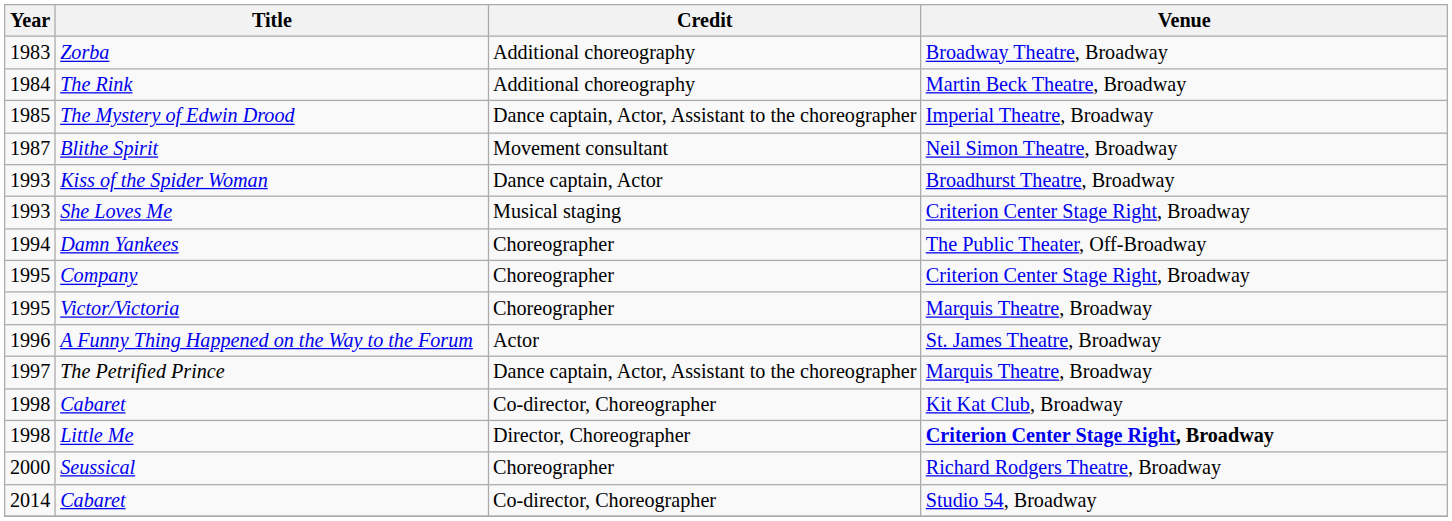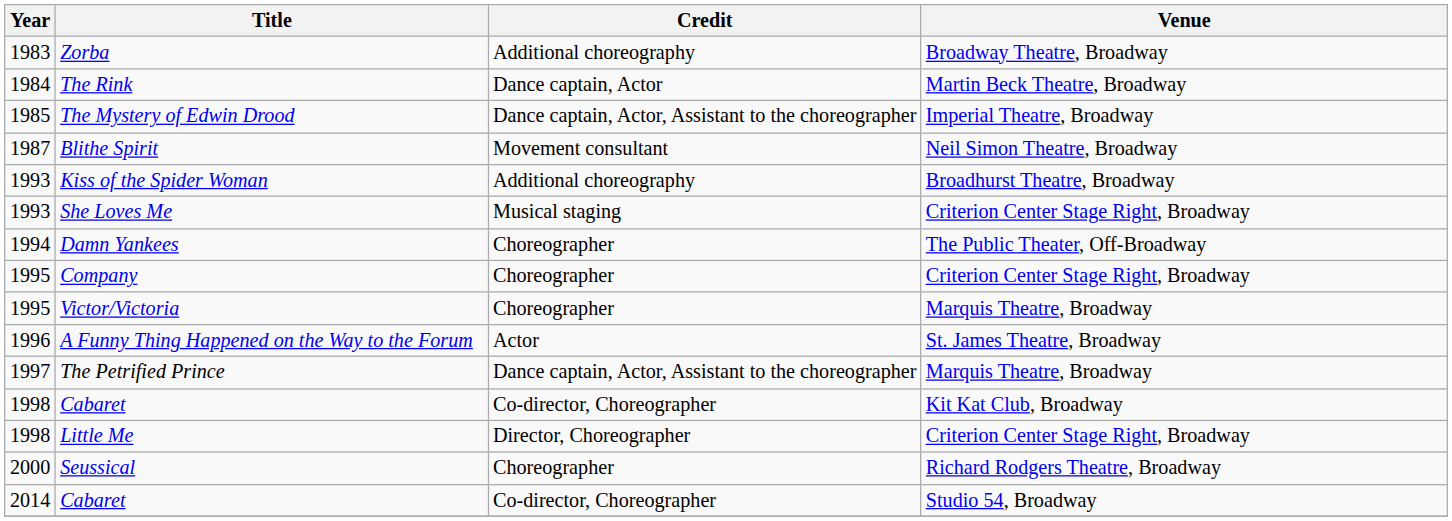The Rink | Credit: Additional choreography -> Dance captain, Actor
Kiss of the Spider Woman | Credit: Dance captain, Actor -> Additional choreography
Little Me | Venue: bold -> normal
